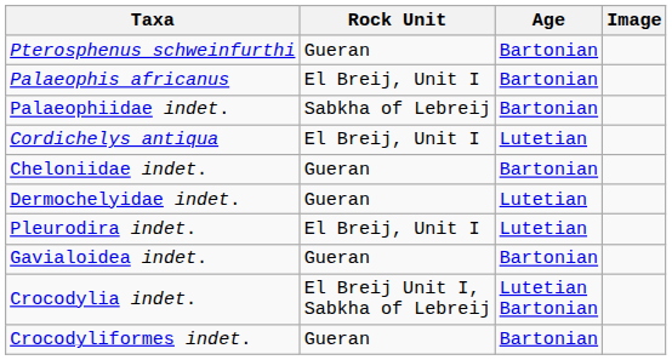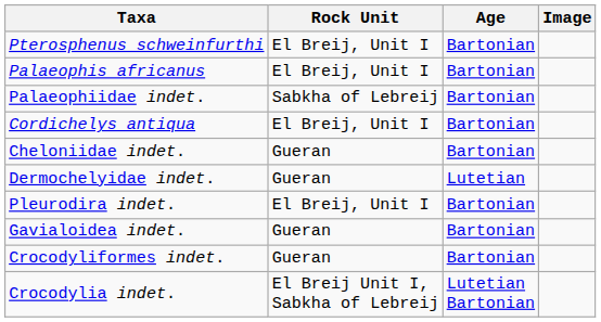Pterosphenus schweinfurthi | Rock Unit: Gueran -> El Breij, Unit I
Cordichelys antiqua | Age: Lutetian -> Bartonian
Pleurodira indet. | Age: Lutetian -> Bartonian
rows swapped: Crocodyliformes indet. <-> Crocodylia indet.
